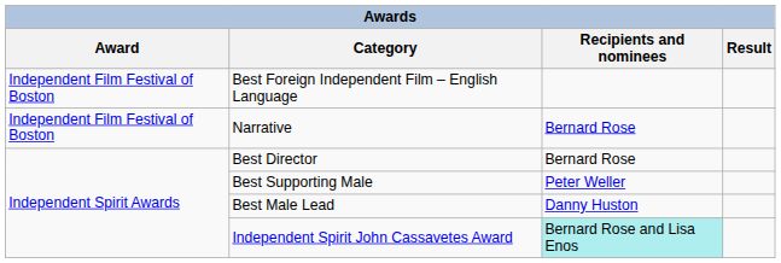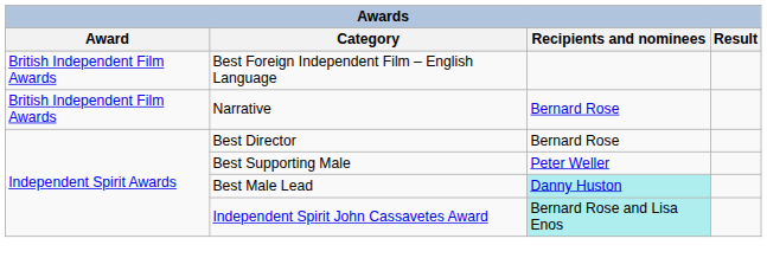Best Foreign Independent Film – English Language | Award: Independent Film Festival of Boston -> British Independent Film Awards
Narrative | Award: Independent Film Festival of Boston -> British Independent Film Awards
Best Male Lead | Recipients and nominees: no background -> paleturquoise background
